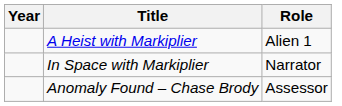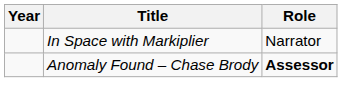- row: A Heist with Markiplier | Alien 1
Anomaly Found – Chase Brody | Role: normal -> bold
